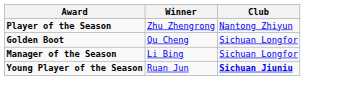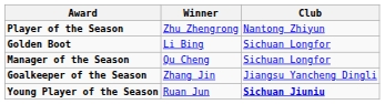Golden Boot | Winner: Qu Cheng -> Li Bing
Manager of the Season | Winner: Li Bing -> Qu Cheng
+ row: Goalkeeper of the Season | Zhang Jin | Jiangsu Yancheng Dingli
